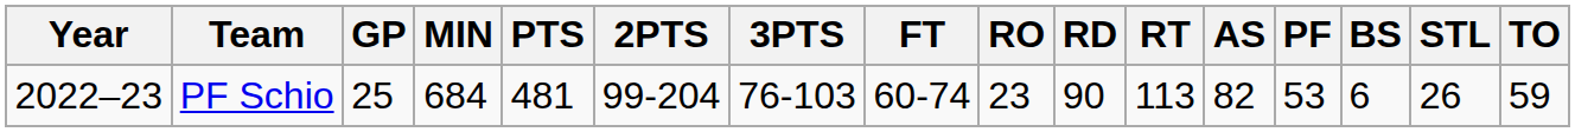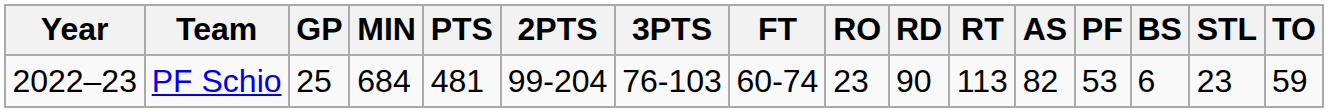PF Schio | STL: 26 -> 23
